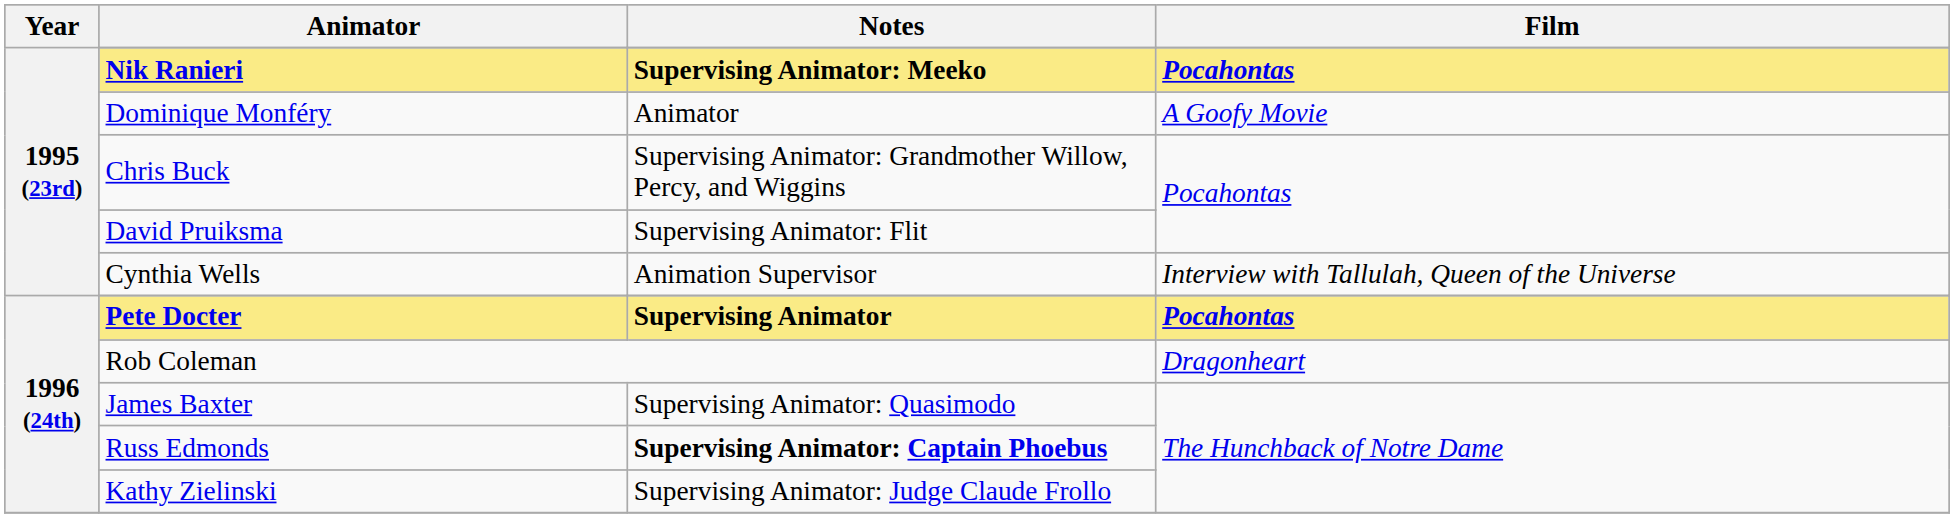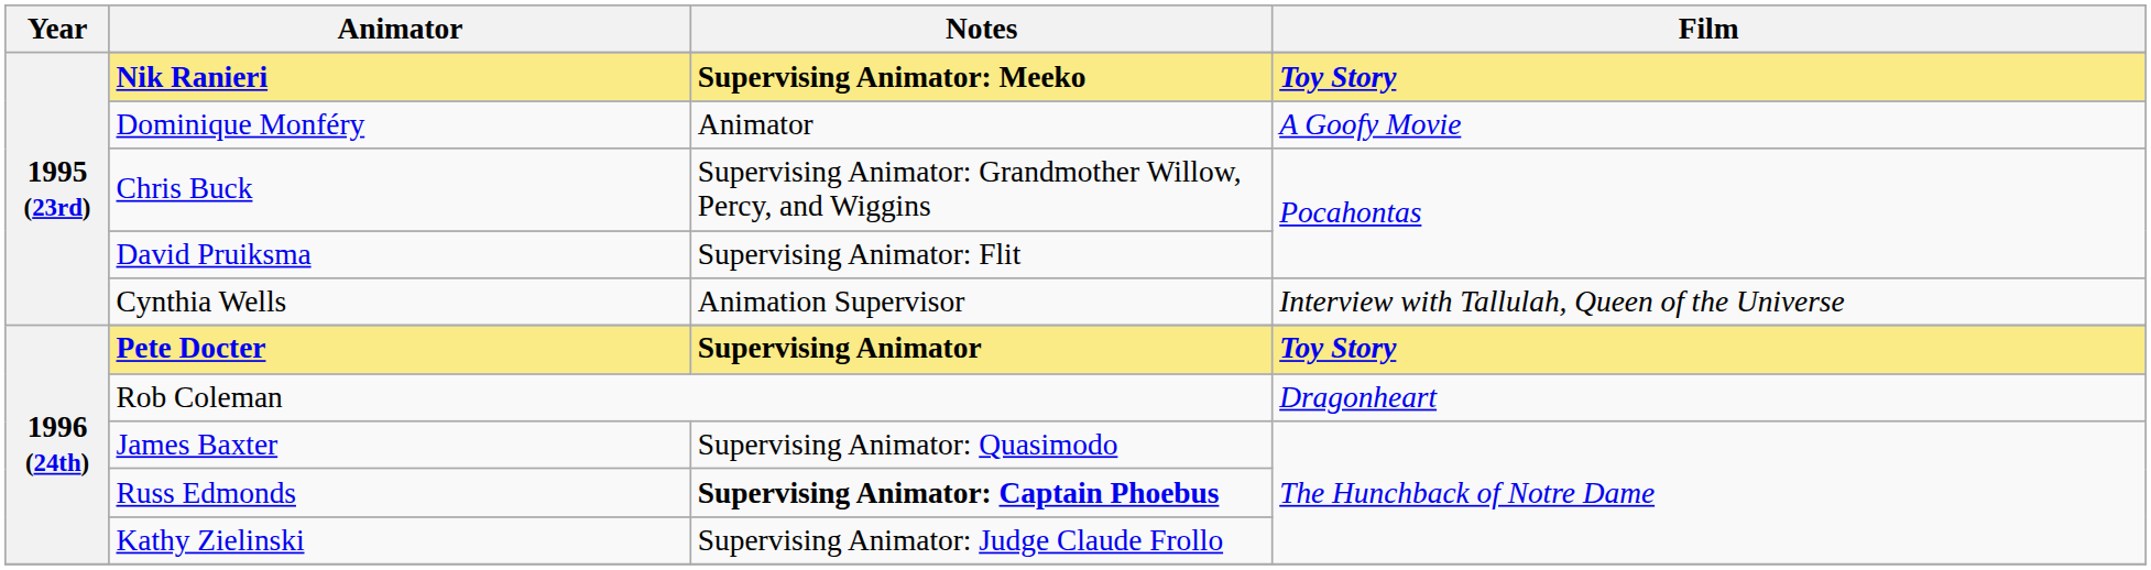Nik Ranieri | Film: Pocahontas -> Toy Story
Pete Docter | Film: Pocahontas -> Toy Story
